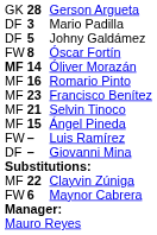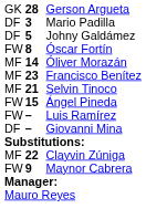Óliver Morazán | column 1: bold -> normal
- row: MF | 16 | Romario Pinto
Ángel Pineda | column 1: MF -> FW
Maynor Cabrera | column 2: 6 -> 9
